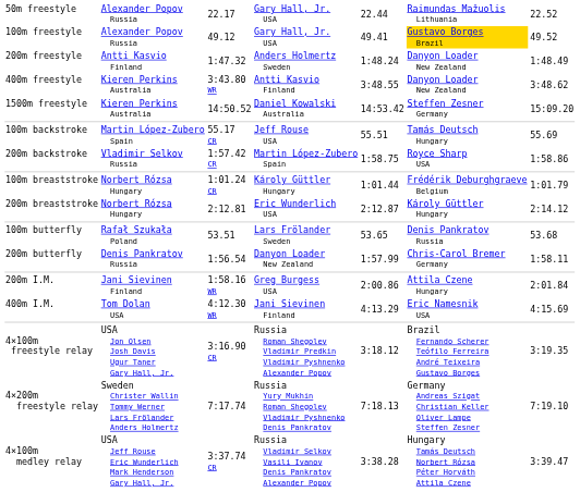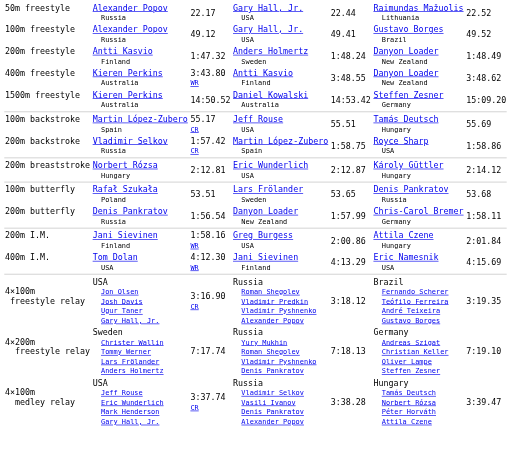100m freestyle | column 6: gold background -> no background
- row: 100m breaststroke | Norbert Rózsa Hungary | 1:01.24 CR | Károly Güttler Hungary | 1:01.44 | Frédérik Deburghgraeve Belgium | 1:01.79
